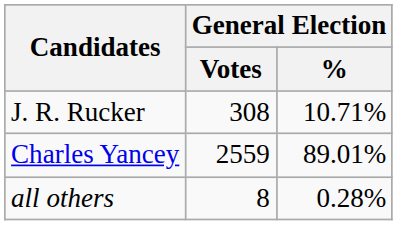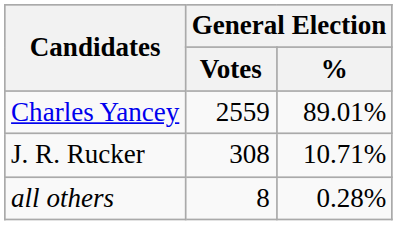rows swapped: Charles Yancey <-> J. R. Rucker
